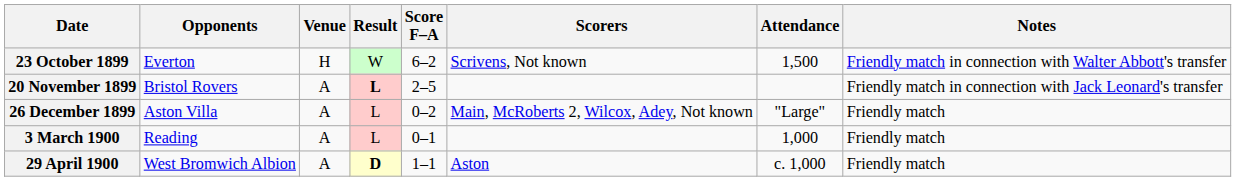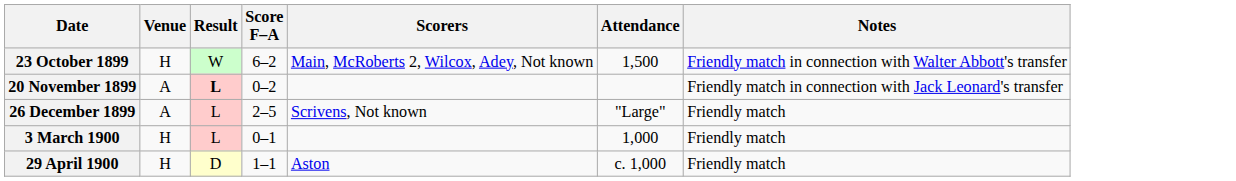- column: Opponents | Everton | Bristol Rovers | Aston Villa | Reading | West Bromwich Albion
23 October 1899 | Scorers: Scrivens, Not known -> Main, McRoberts 2, Wilcox, Adey, Not known
20 November 1899 | Score F–A: 2–5 -> 0–2
26 December 1899 | Score F–A: 0–2 -> 2–5
26 December 1899 | Scorers: Main, McRoberts 2, Wilcox, Adey, Not known -> Scrivens, Not known
3 March 1900 | Venue: A -> H
29 April 1900 | Venue: A -> H
29 April 1900 | Result: bold -> normal
